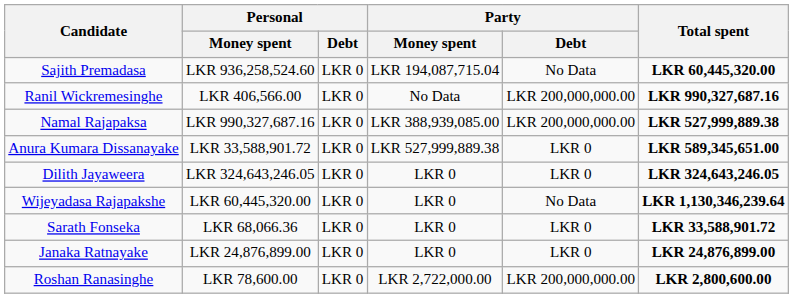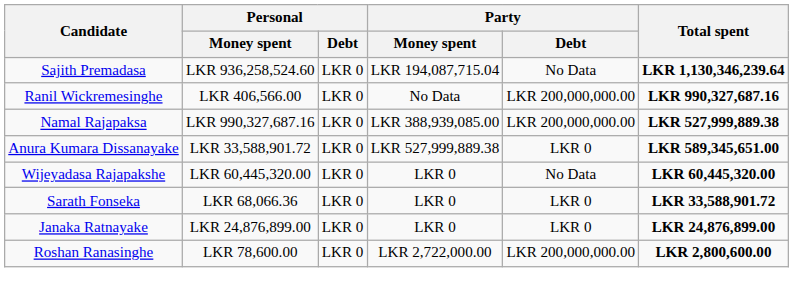Sajith Premadasa | Total spent: LKR 60,445,320.00 -> LKR 1,130,346,239.64
- row: Dilith Jayaweera | LKR 324,643,246.05 | LKR 0 | LKR 0 | LKR 0 | LKR 324,643,246.05
Wijeyadasa Rajapakshe | Total spent: LKR 1,130,346,239.64 -> LKR 60,445,320.00
